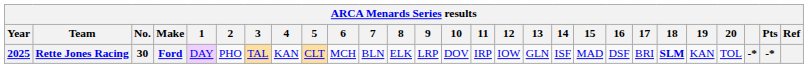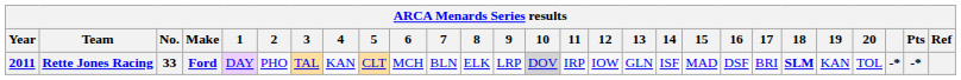Rette Jones Racing | Year: 2025 -> 2011
Rette Jones Racing | No.: 30 -> 33
Rette Jones Racing | 10: no background -> lightgrey background
